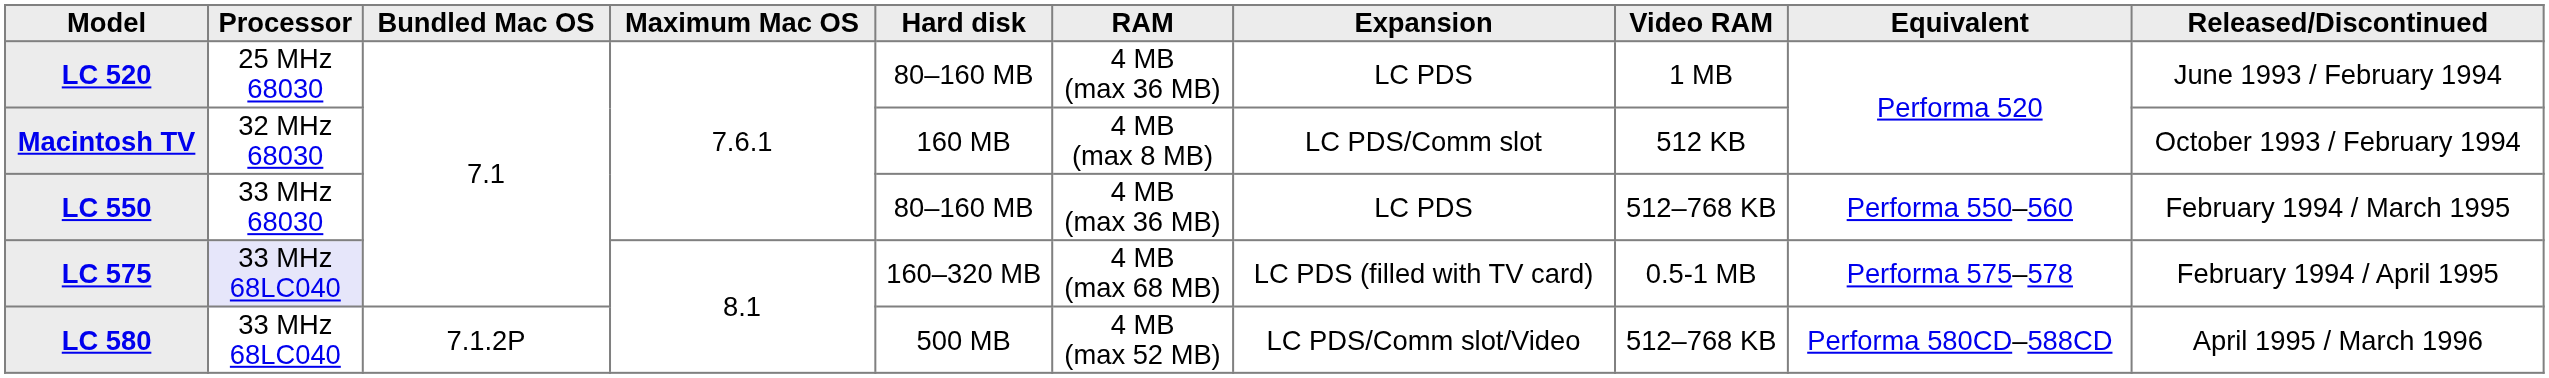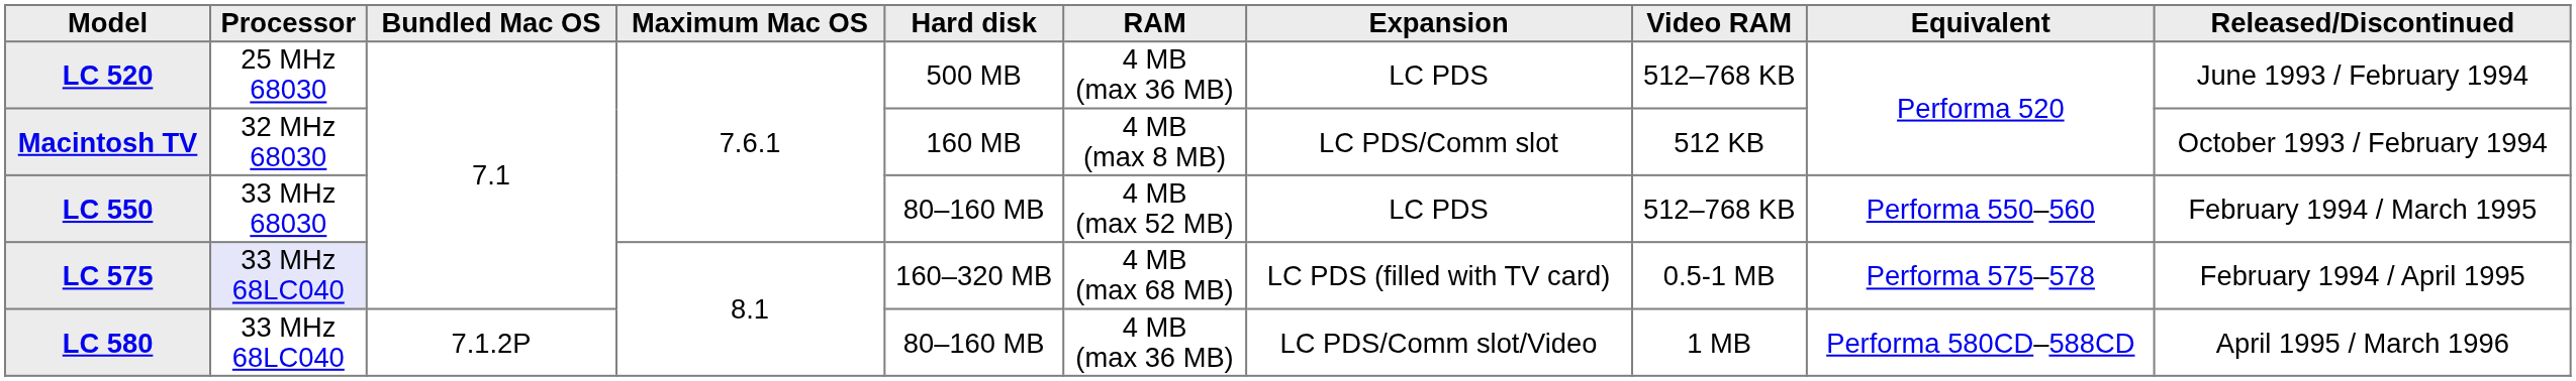LC 520 | Hard disk: 80–160 MB -> 500 MB
LC 520 | Video RAM: 1 MB -> 512–768 KB
LC 550 | RAM: 4 MB (max 36 MB) -> 4 MB (max 52 MB)
LC 580 | Hard disk: 500 MB -> 80–160 MB
LC 580 | RAM: 4 MB (max 52 MB) -> 4 MB (max 36 MB)
LC 580 | Video RAM: 512–768 KB -> 1 MB
